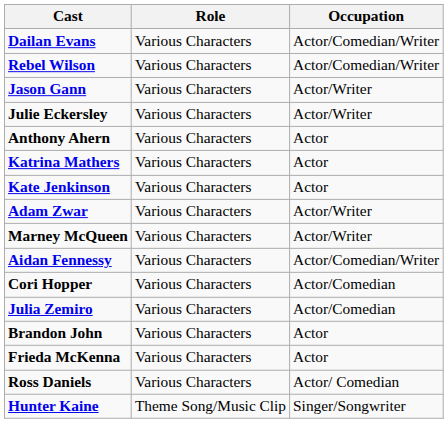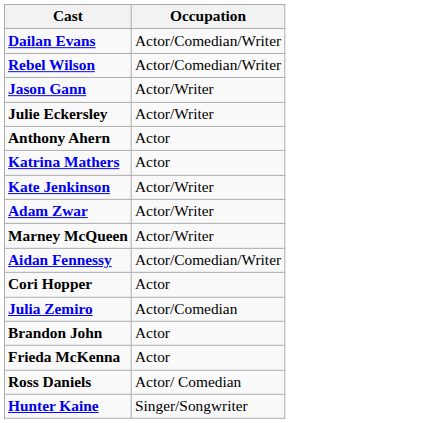- column: Role | Various Characters | Various Characters | Various Characters | Various Characters | Various Characters | Various Characters | Various Characters | Various Characters | Various Characters | Various Characters | Various Characters | Various Characters | Various Characters | Various Characters | Various Characters | Theme Song/Music Clip
Kate Jenkinson | Occupation: Actor -> Actor/Writer
Cori Hopper | Occupation: Actor/Comedian -> Actor
